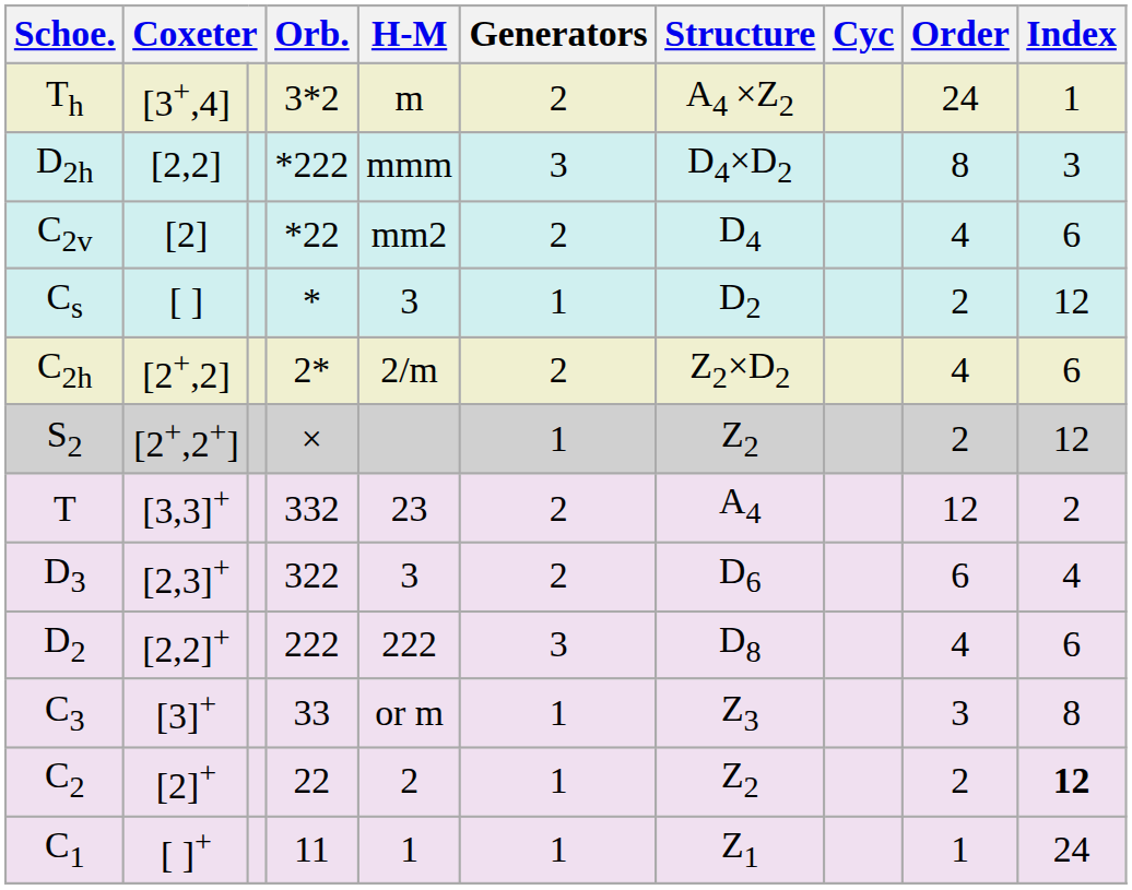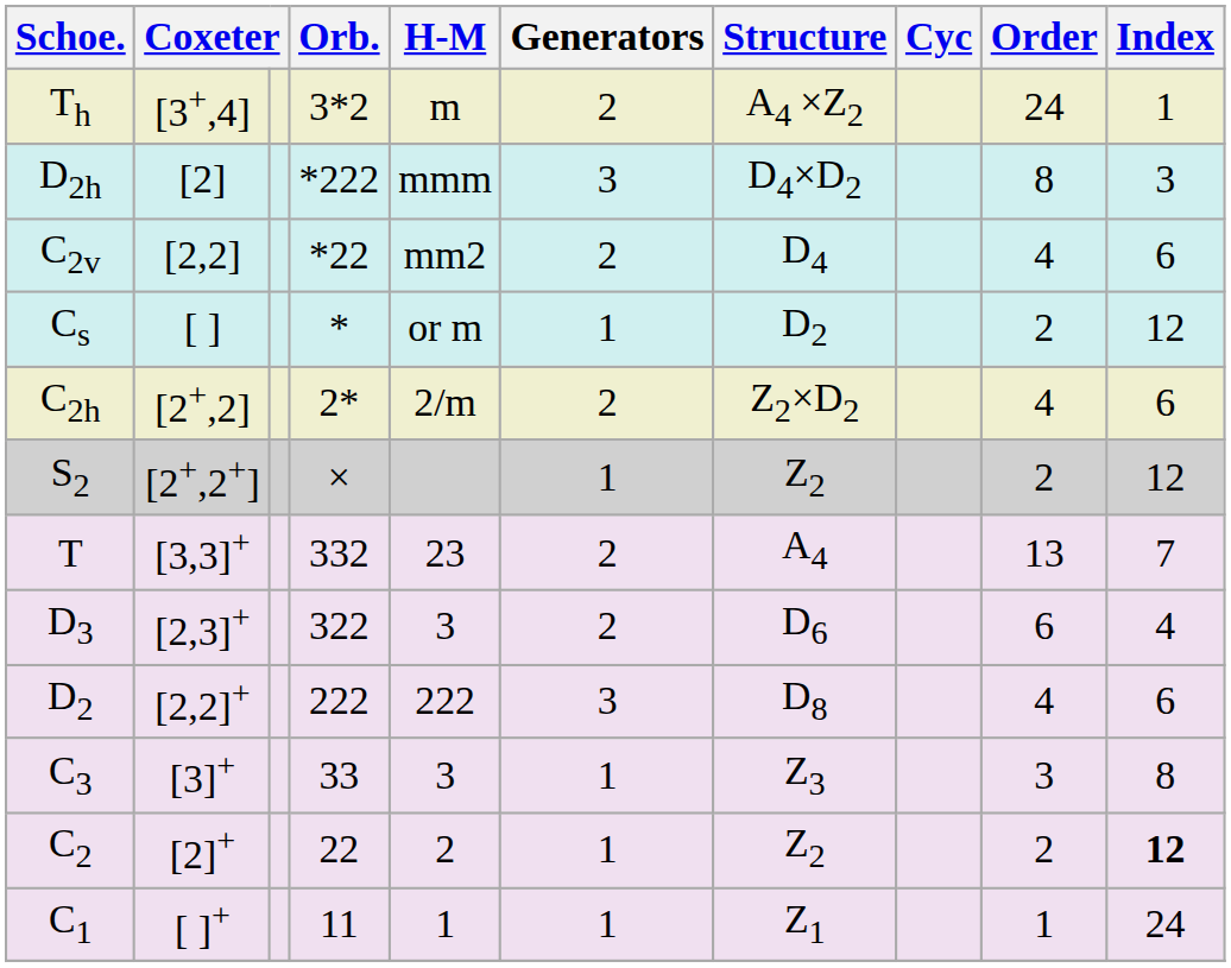D2h | column 2: [2,2] -> [2]
C2v | column 2: [2] -> [2,2]
Cs | H-M: 3 -> or m
T | Order: 12 -> 13
T | Index: 2 -> 7
C3 | H-M: or m -> 3
